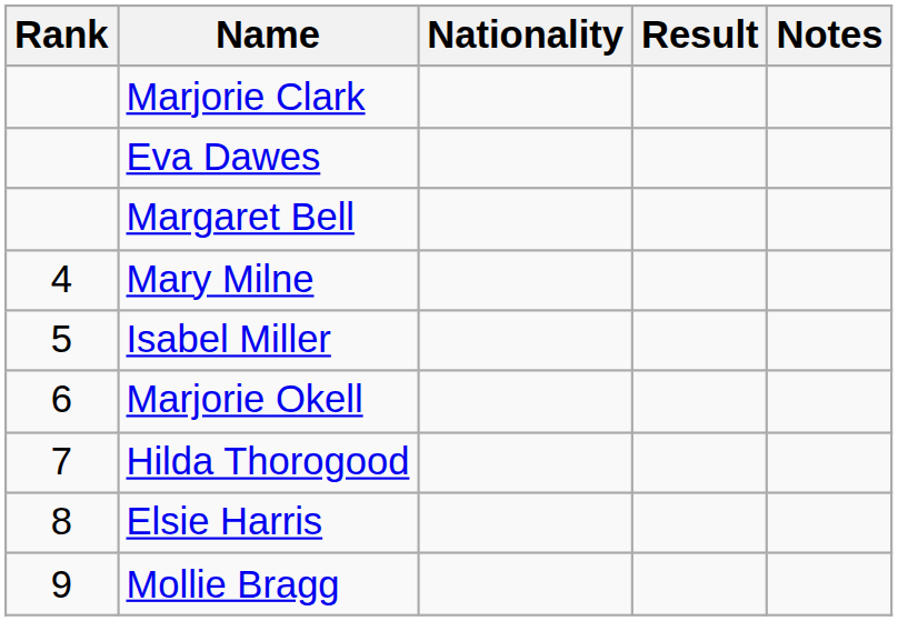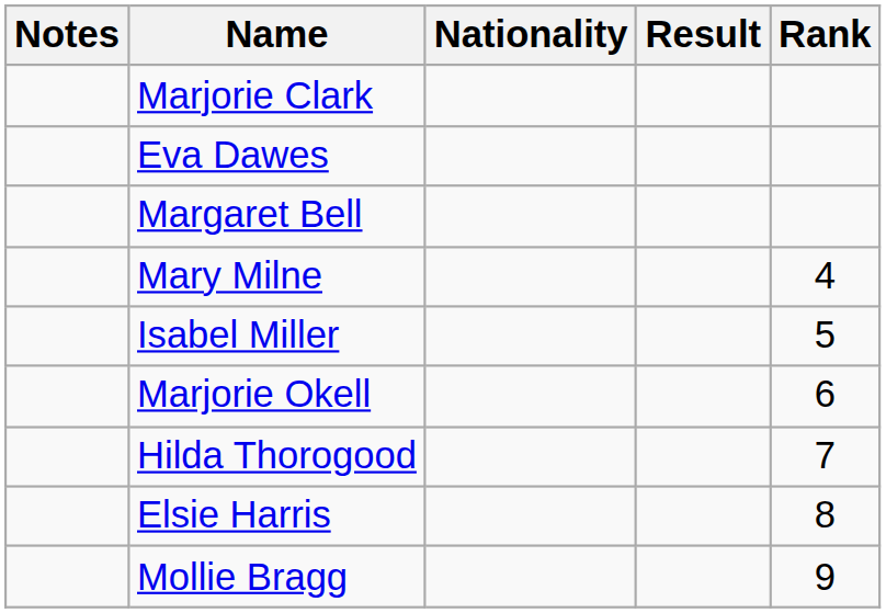columns swapped: Rank <-> Notes
